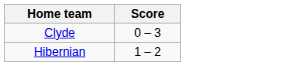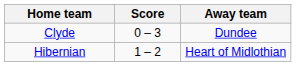+ column: Away team | Dundee | Heart of Midlothian
